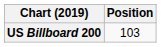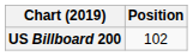US Billboard 200 | Position: 103 -> 102
